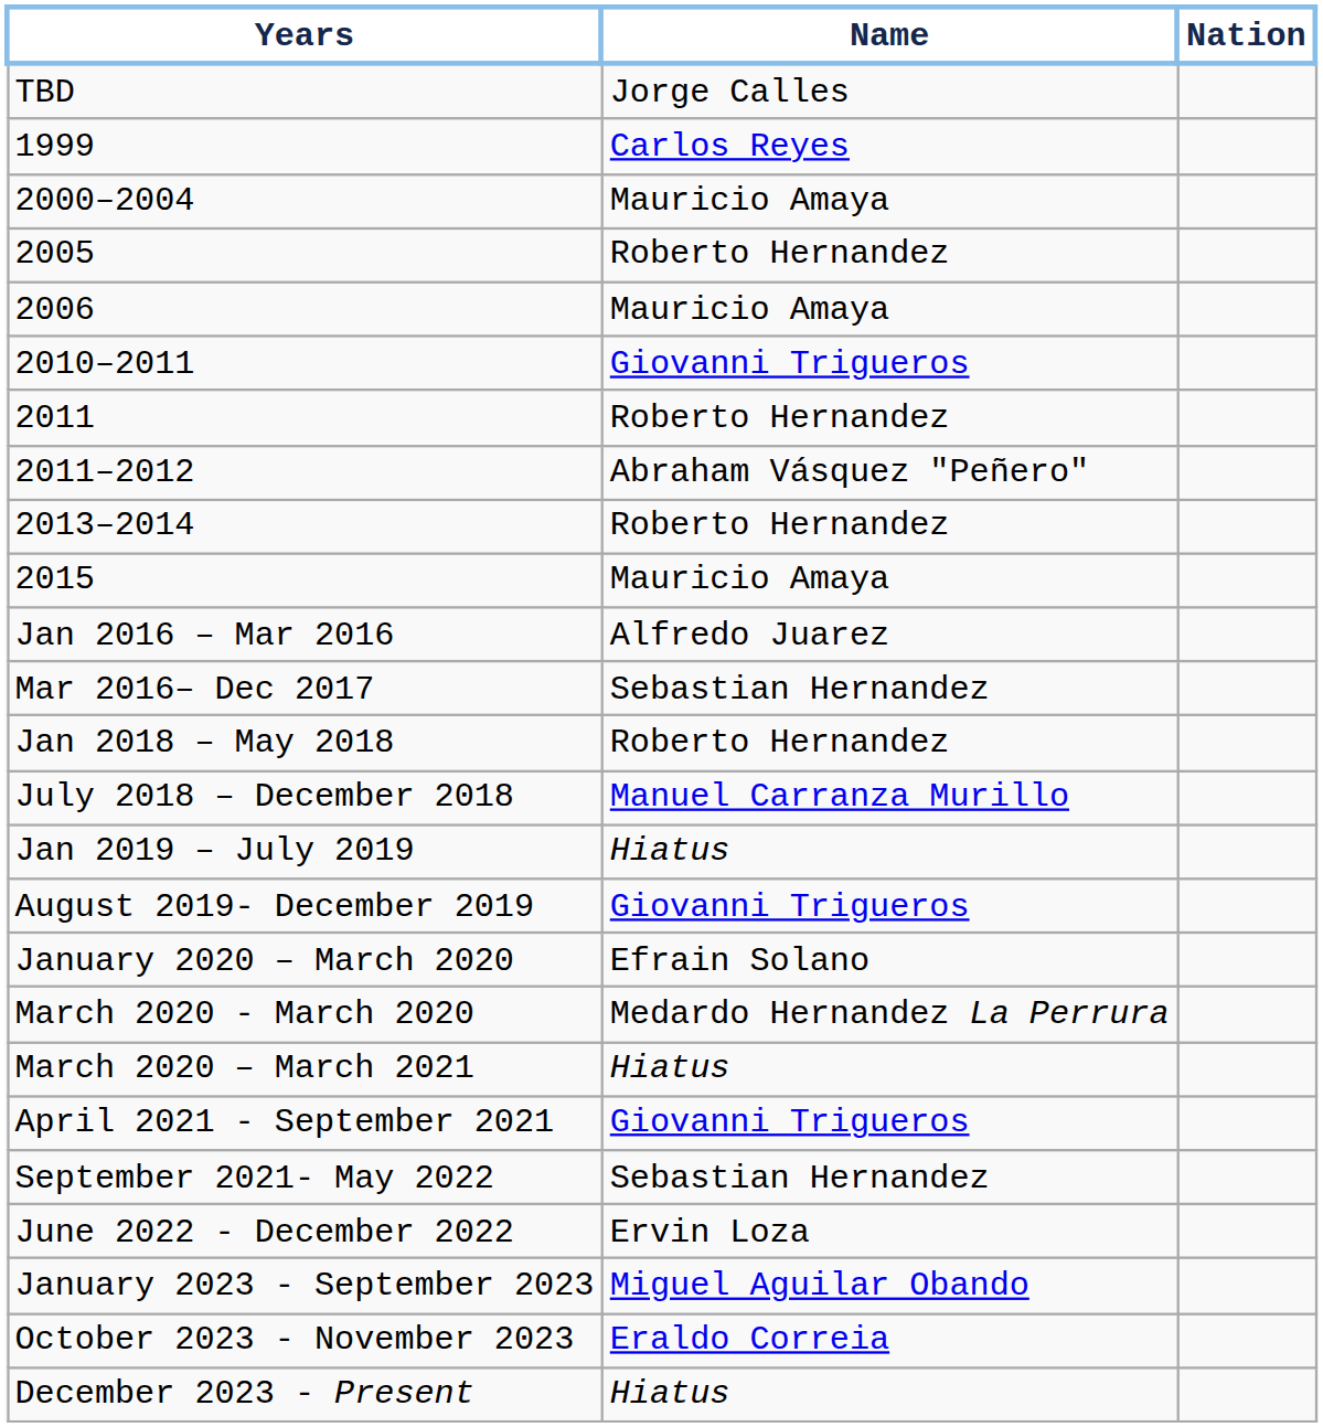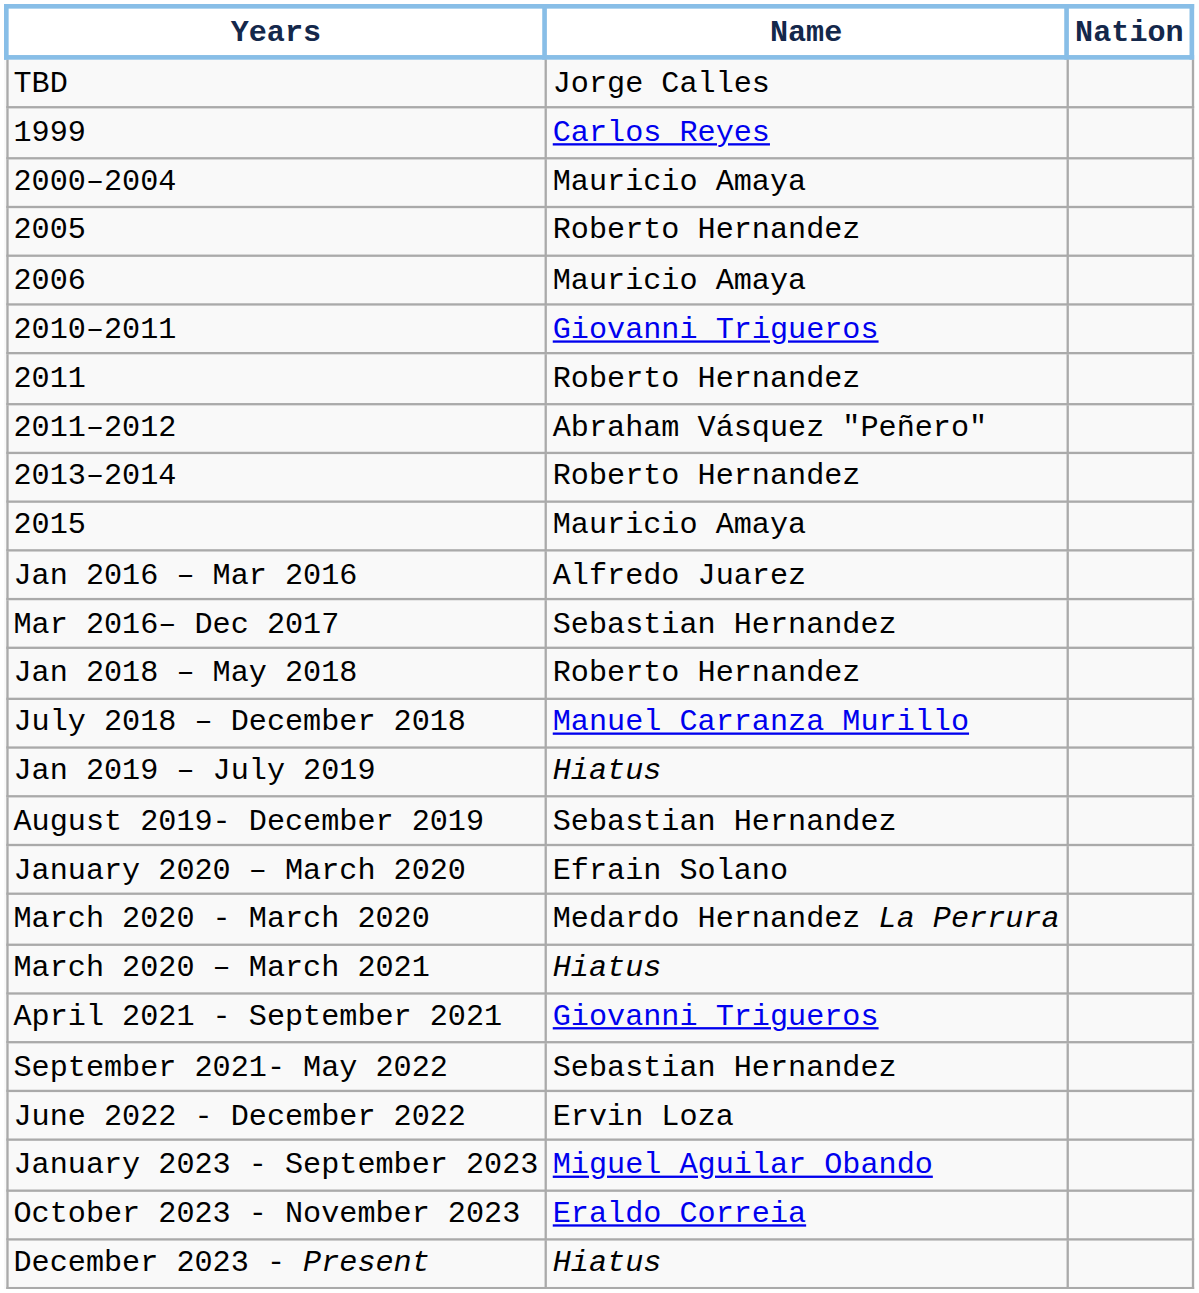August 2019- December 2019 | Name: Giovanni Trigueros -> Sebastian Hernandez
